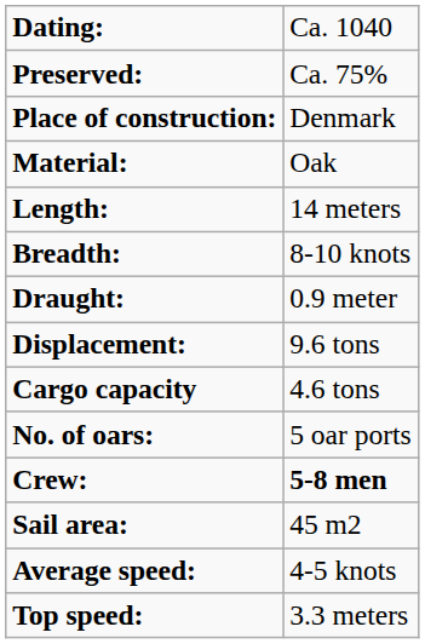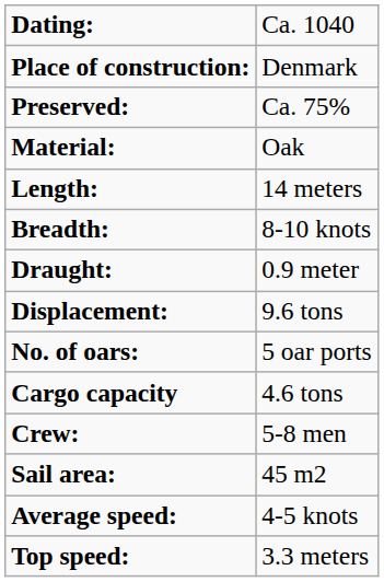rows swapped: Place of construction: <-> Preserved:
rows swapped: Cargo capacity <-> No. of oars:
Crew: | column 2: bold -> normal
